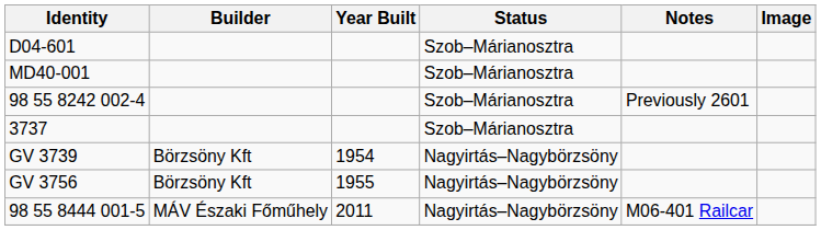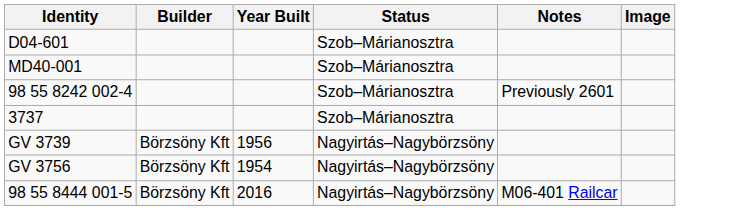GV 3739 | Year Built: 1954 -> 1956
GV 3756 | Year Built: 1955 -> 1954
98 55 8444 001-5 | Builder: MÁV Északi Főműhely -> Börzsöny Kft
98 55 8444 001-5 | Year Built: 2011 -> 2016
